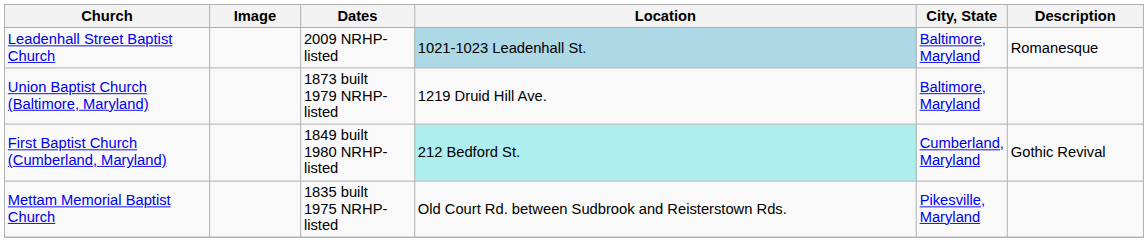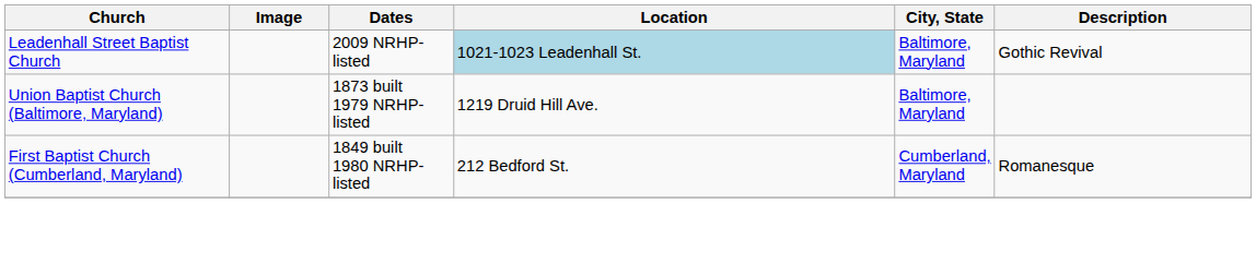Leadenhall Street Baptist Church | Description: Romanesque -> Gothic Revival
First Baptist Church (Cumberland, Maryland) | Location: paleturquoise background -> no background
First Baptist Church (Cumberland, Maryland) | Description: Gothic Revival -> Romanesque
- row: Mettam Memorial Baptist Church | 1835 built 1975 NRHP-listed | Old Court Rd. between Sudbrook and Reisterstown Rds. | Pikesville, Maryland
